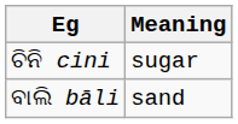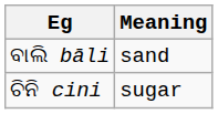rows swapped: ଚିନି cini <-> ବାଲି bāli
